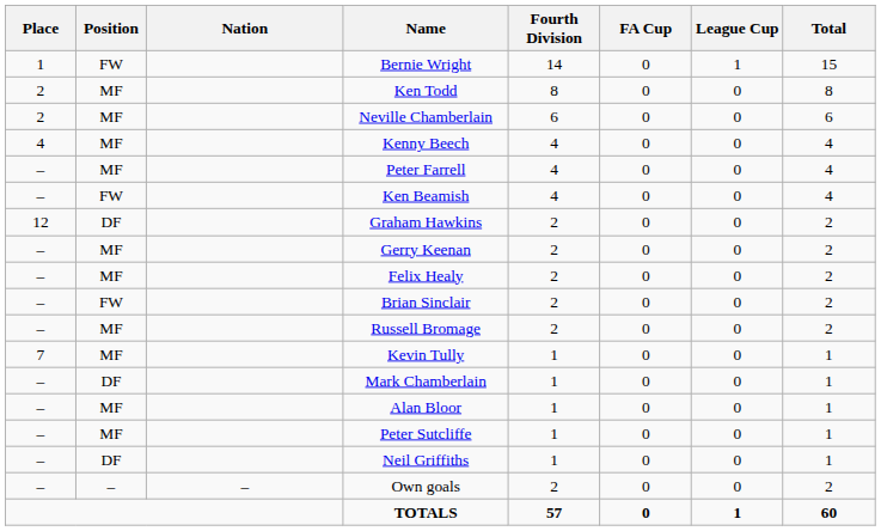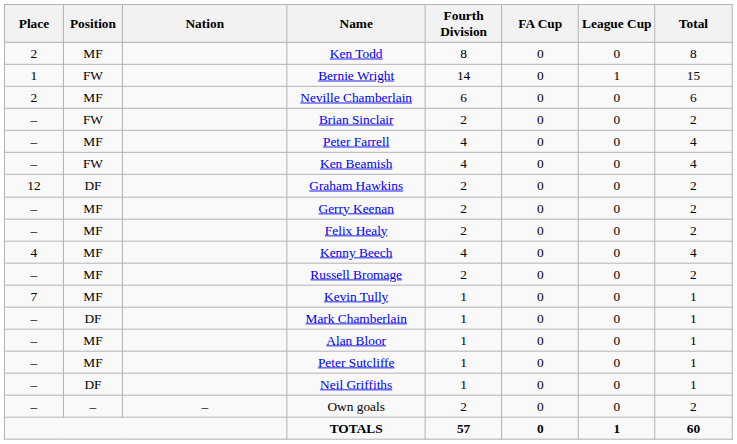rows swapped: Bernie Wright <-> Ken Todd
rows swapped: Kenny Beech <-> Brian Sinclair
